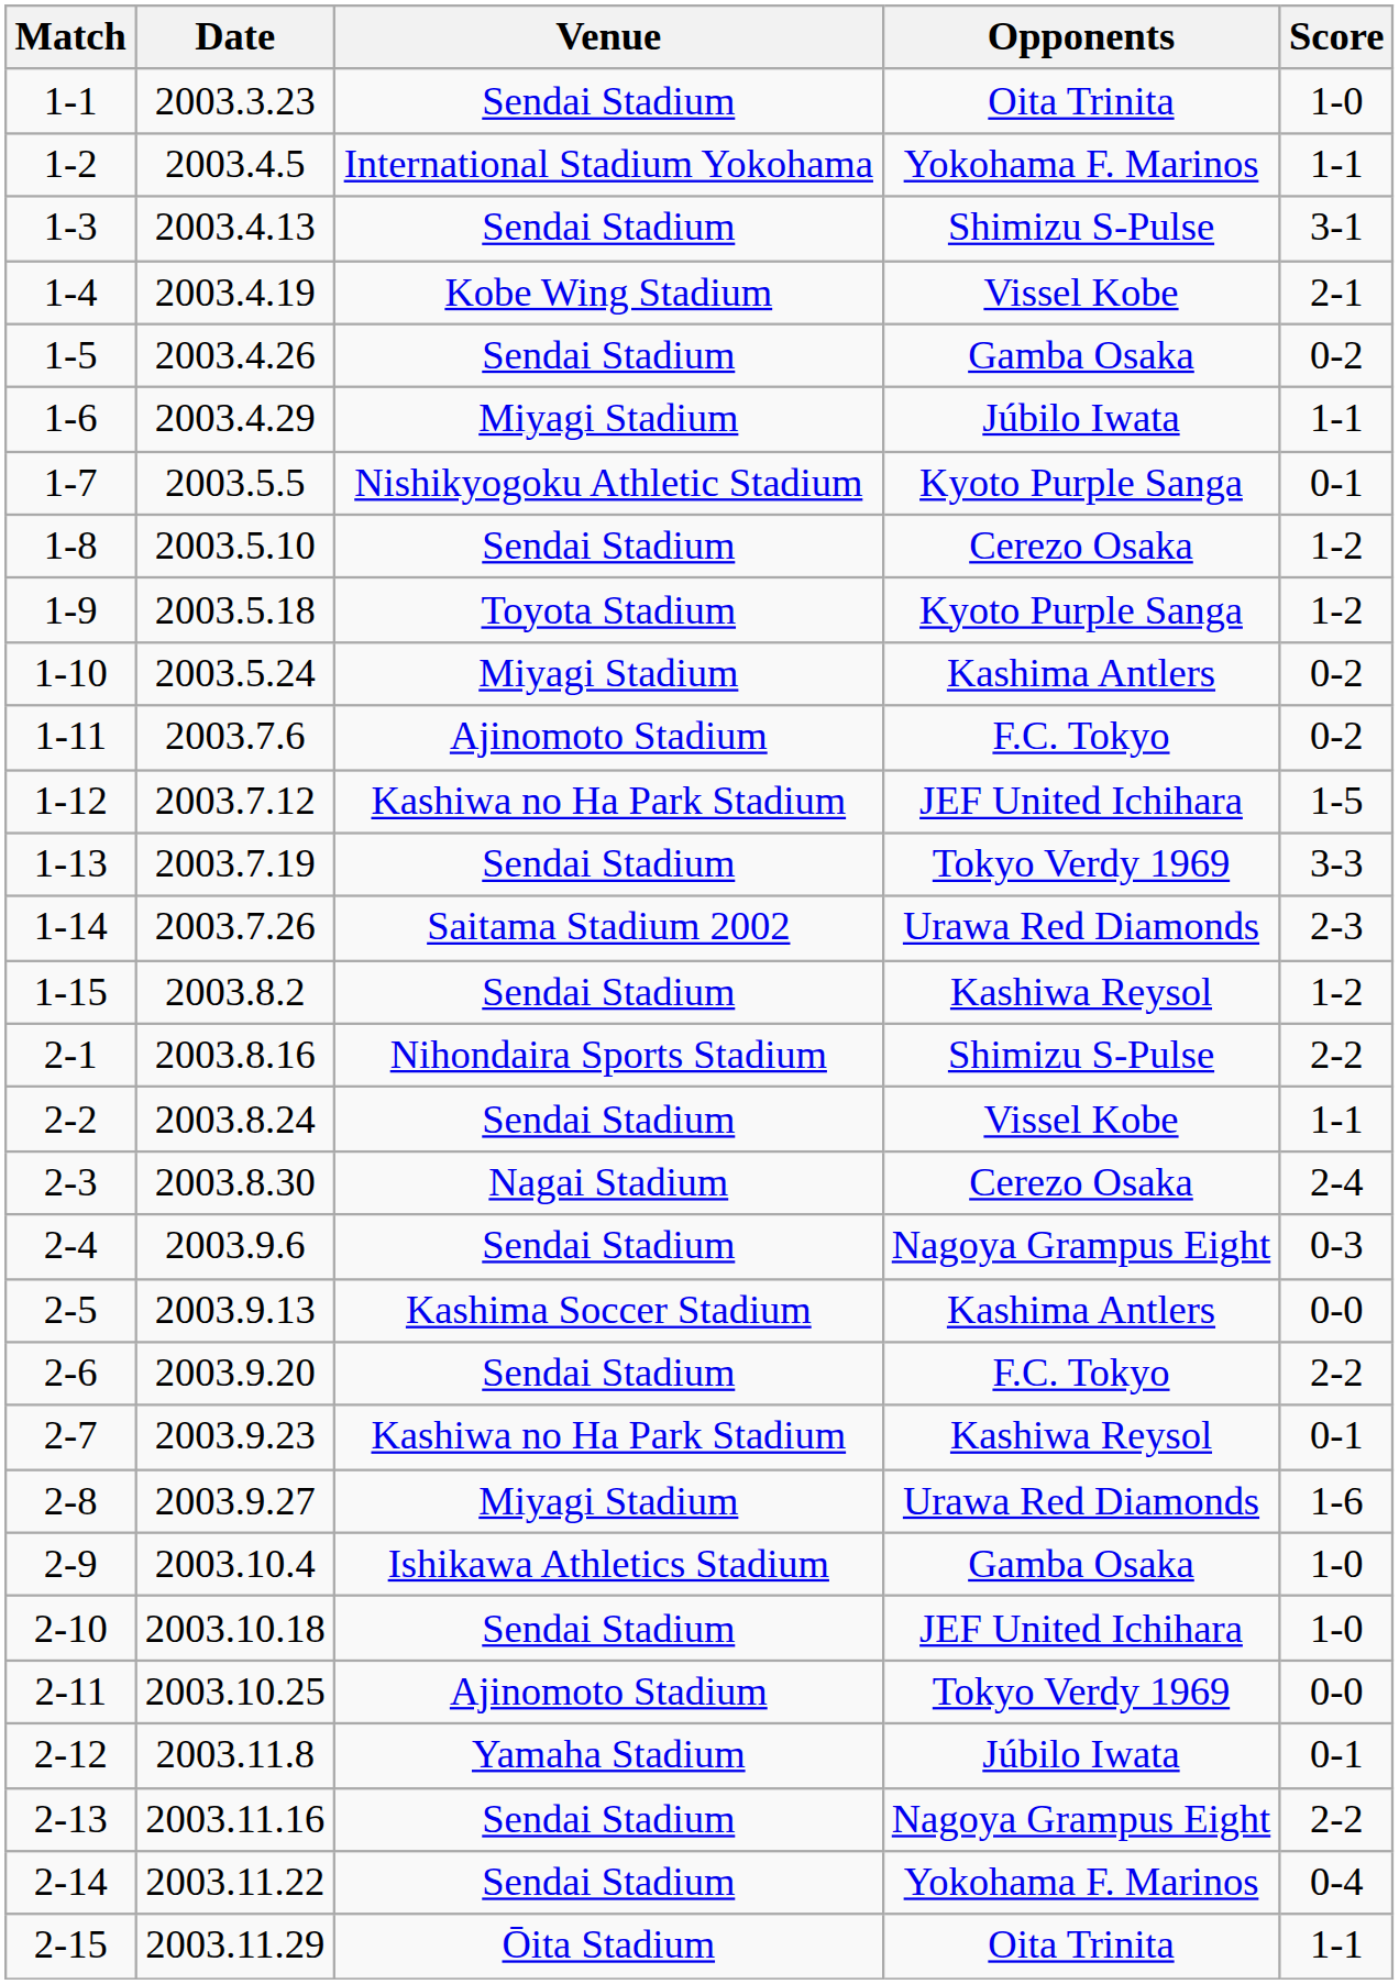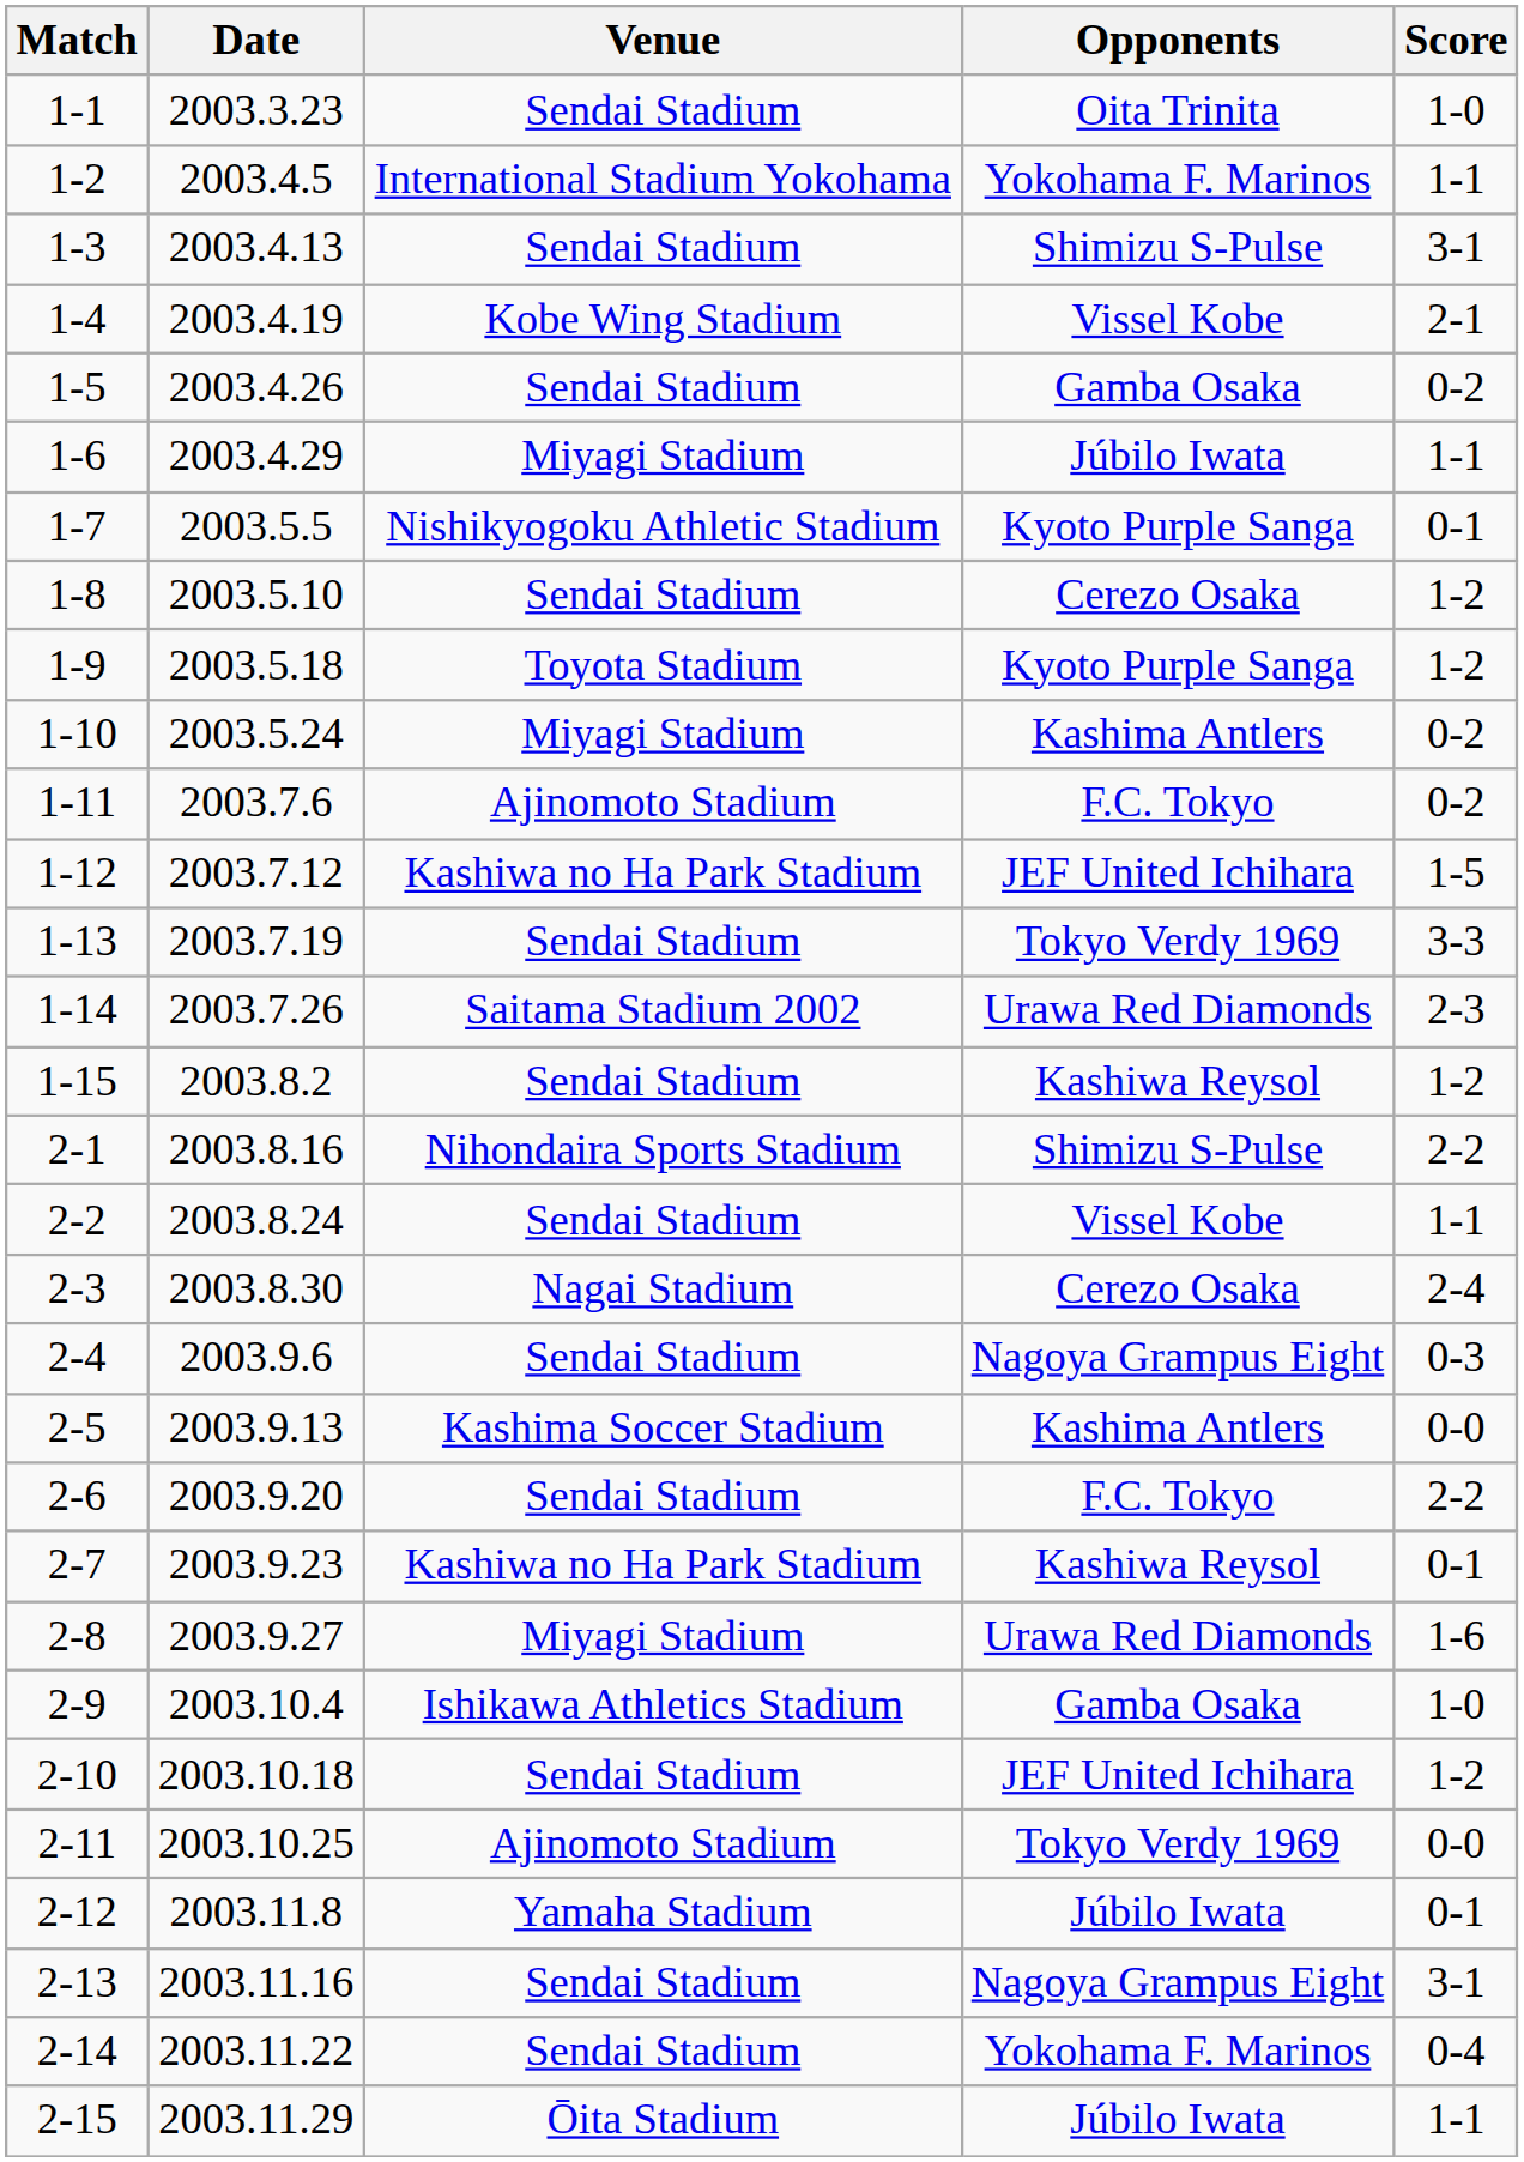2-10 | Score: 1-0 -> 1-2
2-13 | Score: 2-2 -> 3-1
2-15 | Opponents: Oita Trinita -> Júbilo Iwata
